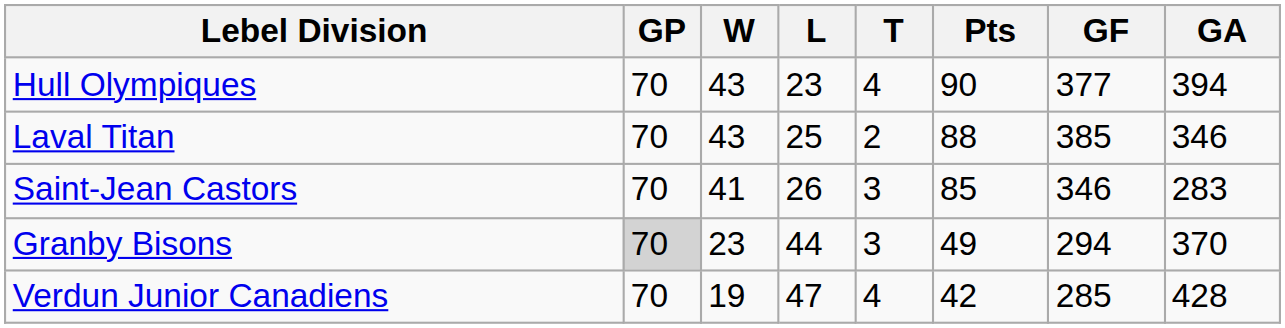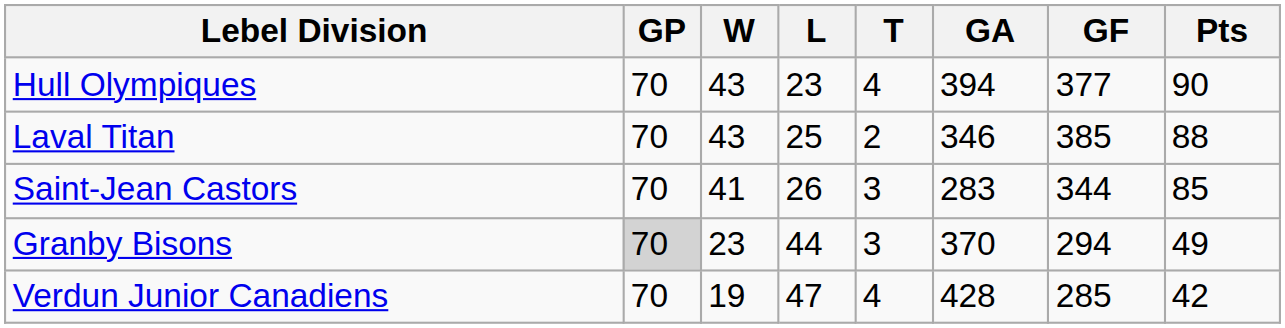columns swapped: Pts <-> GA
Saint-Jean Castors | GF: 346 -> 344
